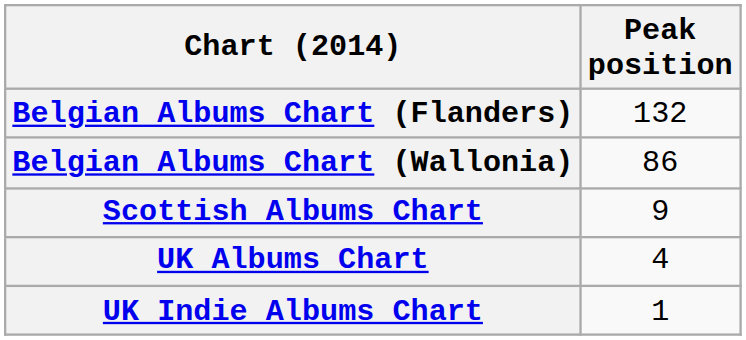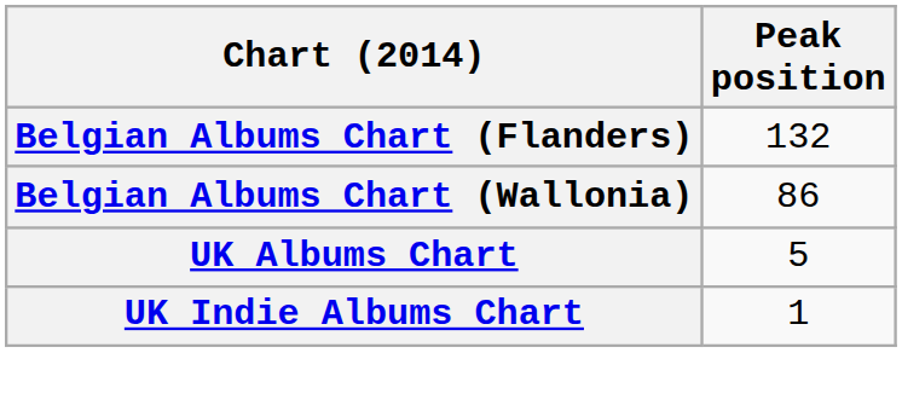- row: Scottish Albums Chart | 9
UK Albums Chart | Peak position: 4 -> 5
